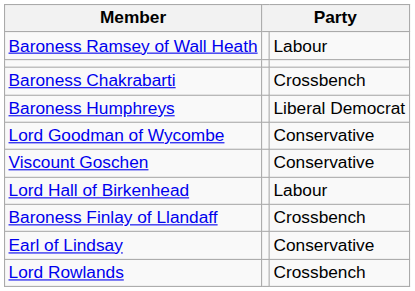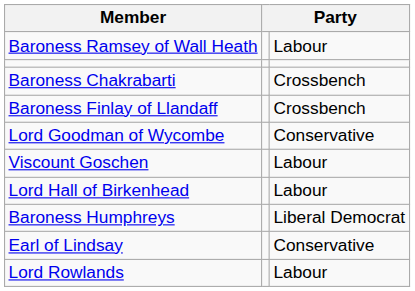rows swapped: Baroness Finlay of Llandaff <-> Baroness Humphreys
Viscount Goschen | column 3: Conservative -> Labour
Lord Rowlands | column 3: Crossbench -> Labour
